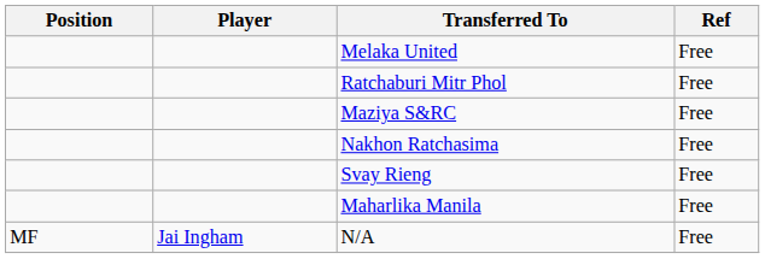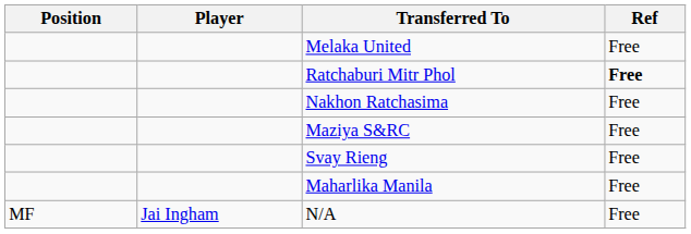Ratchaburi Mitr Phol | Ref: normal -> bold
rows swapped: Nakhon Ratchasima <-> Maziya S&RC
